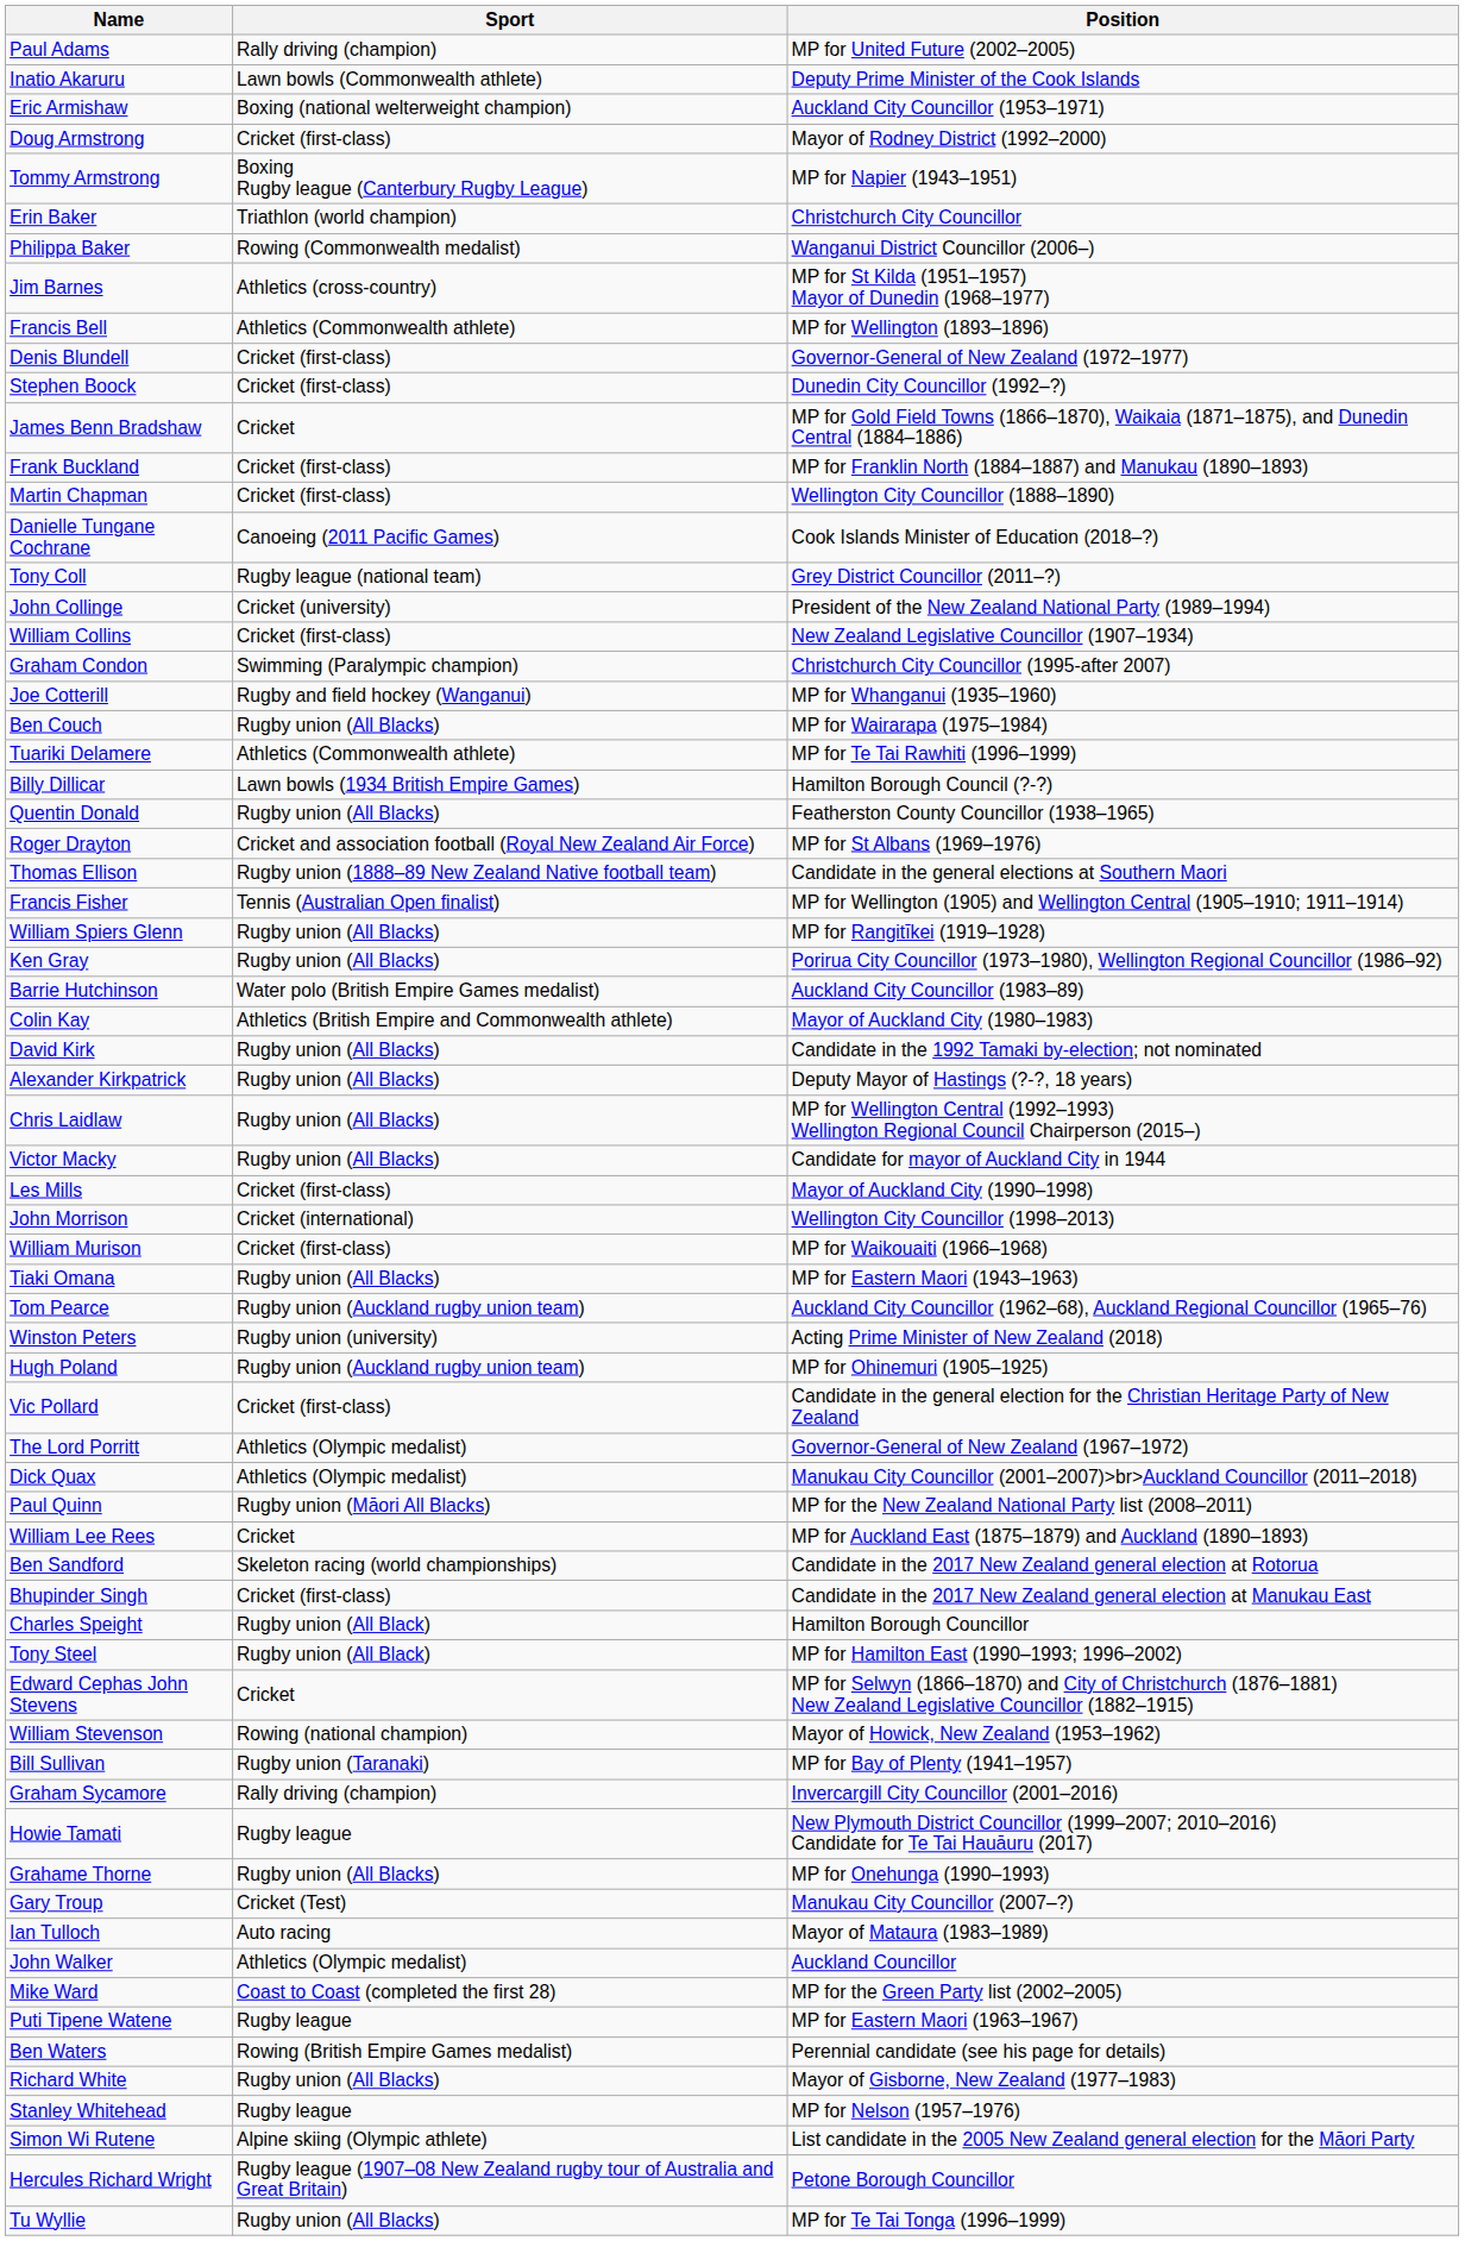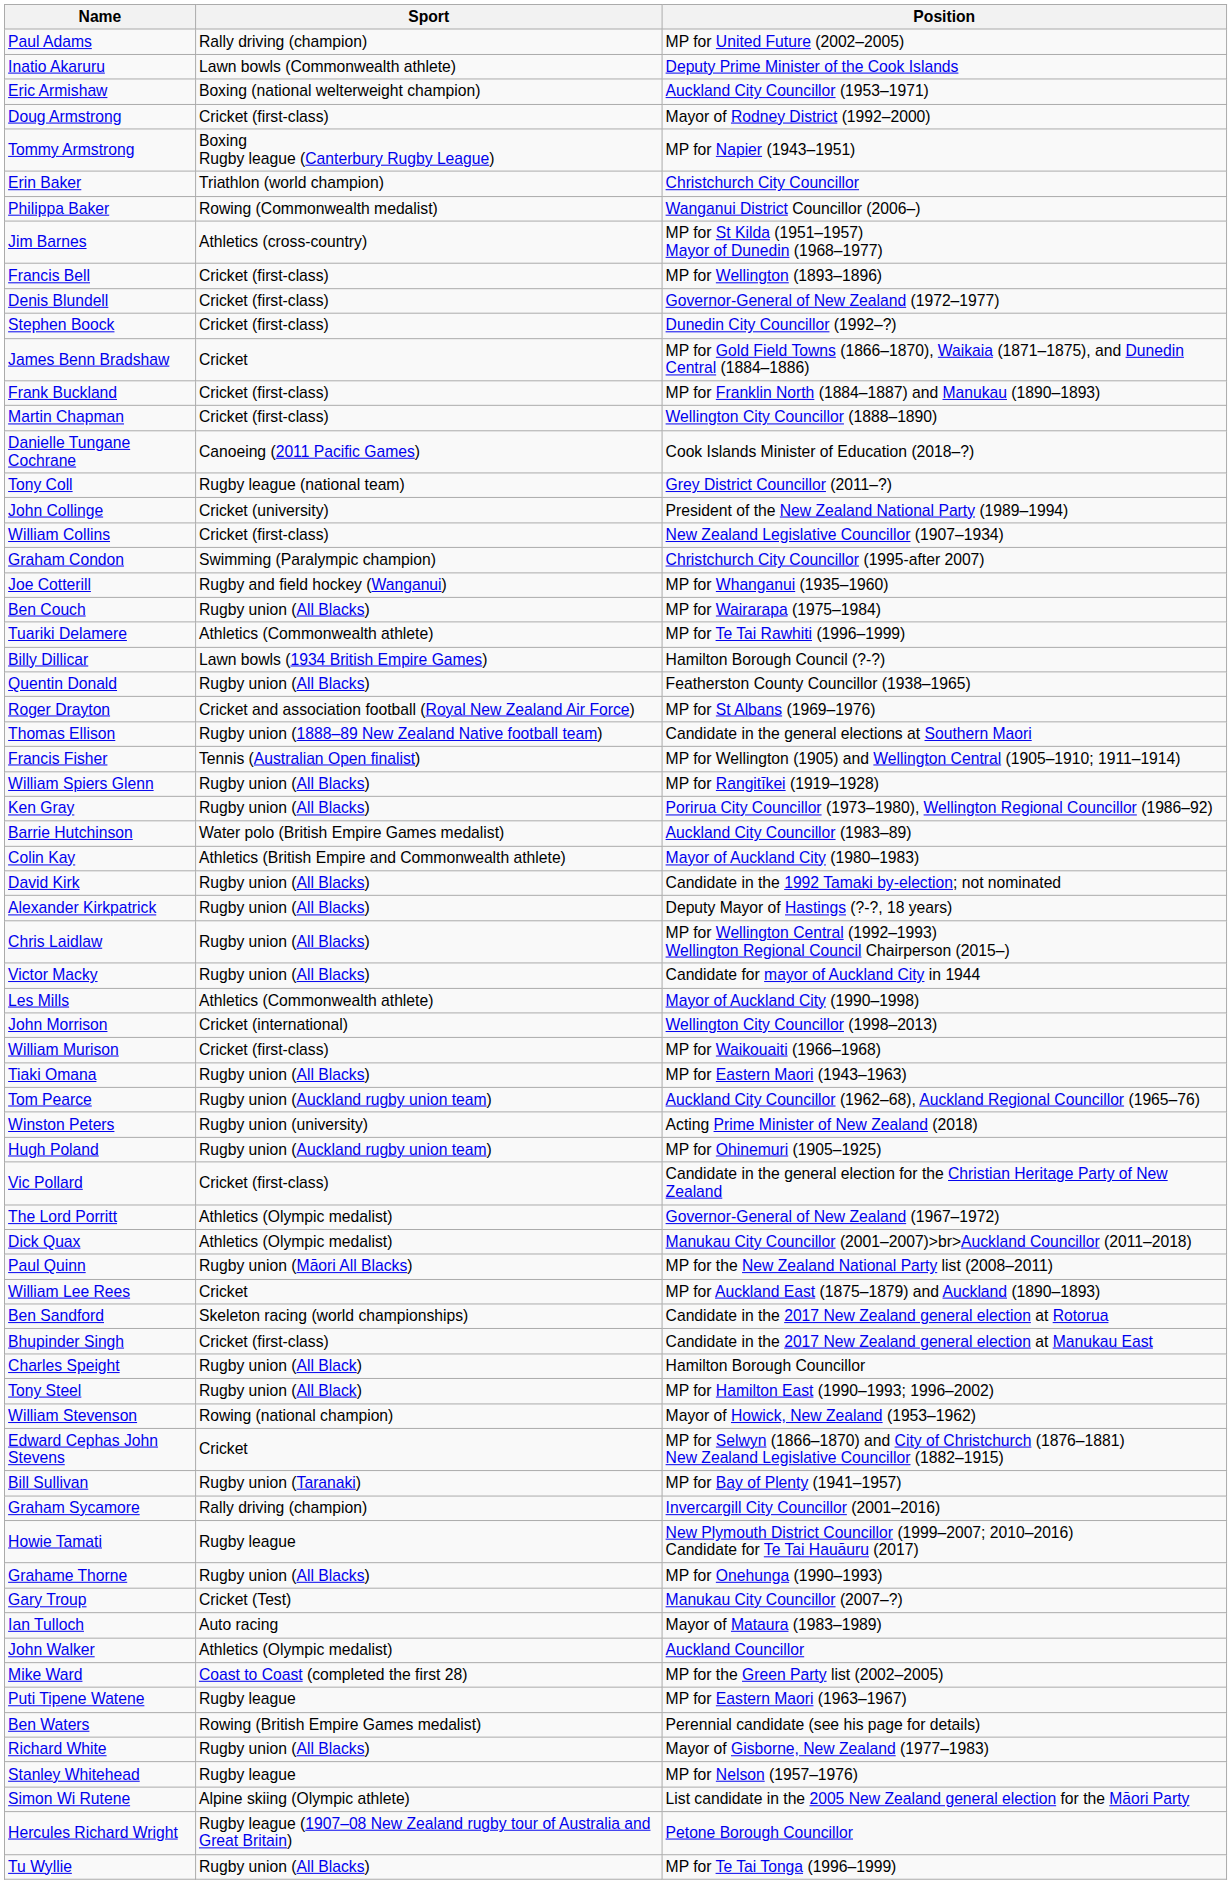Francis Bell | Sport: Athletics (Commonwealth athlete) -> Cricket (first-class)
Les Mills | Sport: Cricket (first-class) -> Athletics (Commonwealth athlete)
rows swapped: Edward Cephas John Stevens <-> William Stevenson
